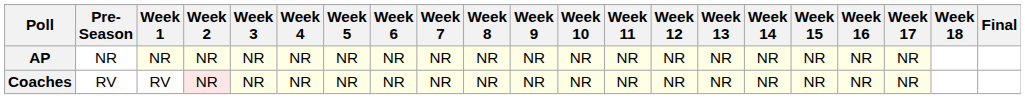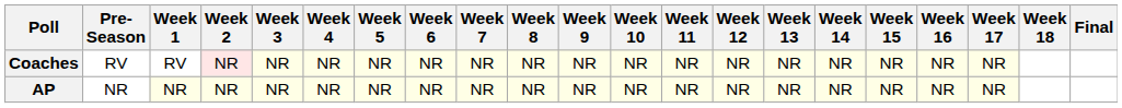rows swapped: AP <-> Coaches
